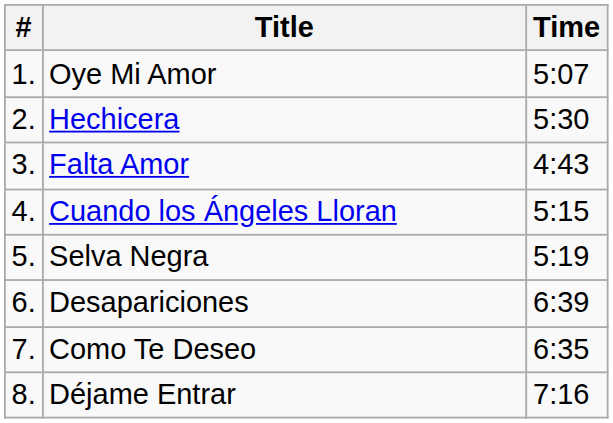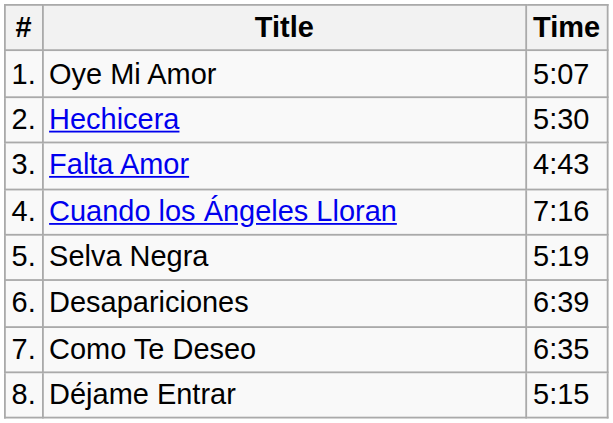Cuando los Ángeles Lloran | Time: 5:15 -> 7:16
Déjame Entrar | Time: 7:16 -> 5:15
